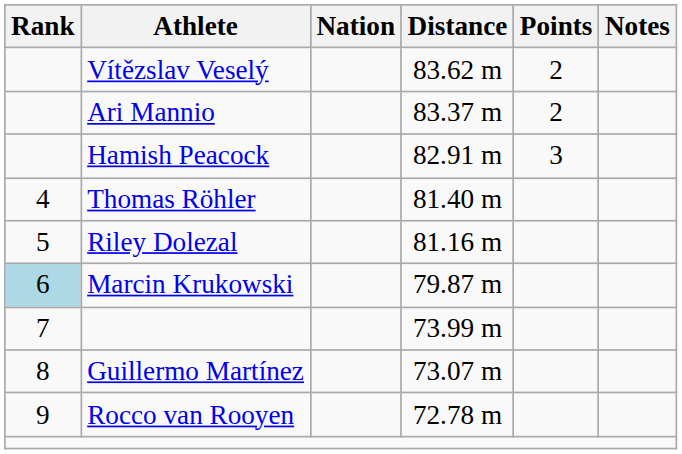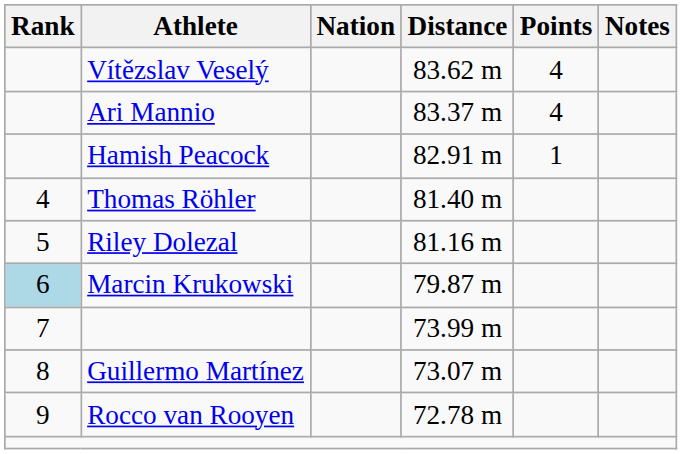Vítězslav Veselý | Points: 2 -> 4
Ari Mannio | Points: 2 -> 4
Hamish Peacock | Points: 3 -> 1
